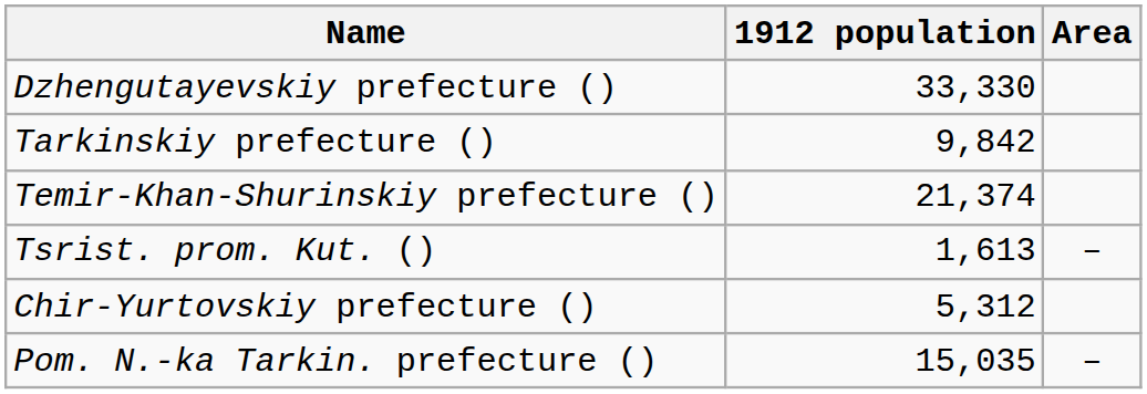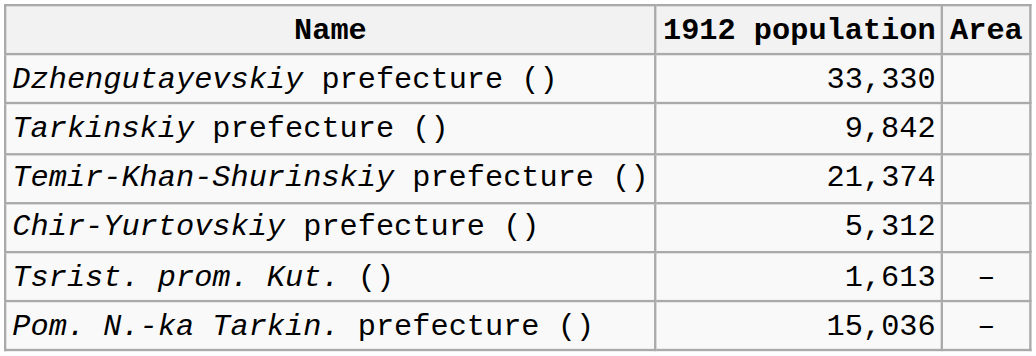rows swapped: Chir-Yurtovskiy prefecture () <-> Tsrist. prom. Kut. ()
Pom. N.-ka Tarkin. prefecture () | 1912 population: 15,035 -> 15,036
